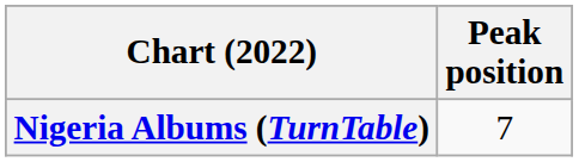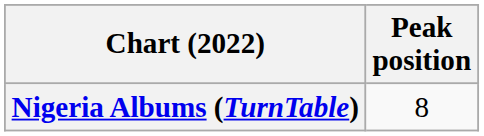Nigeria Albums (TurnTable) | Peak position: 7 -> 8
